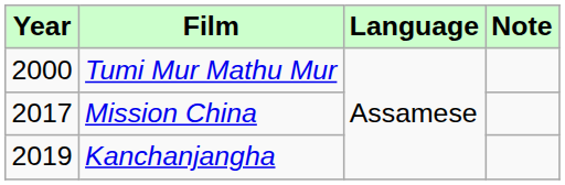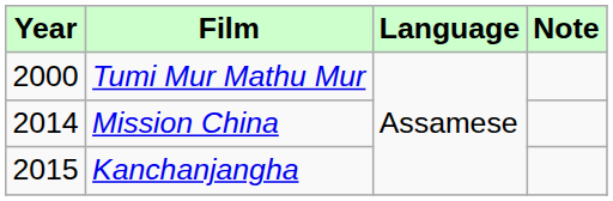Mission China | Year: 2017 -> 2014
Kanchanjangha | Year: 2019 -> 2015
